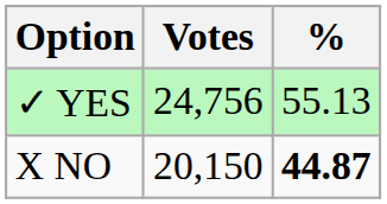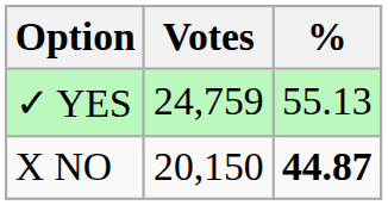✓ YES | Votes: 24,756 -> 24,759
